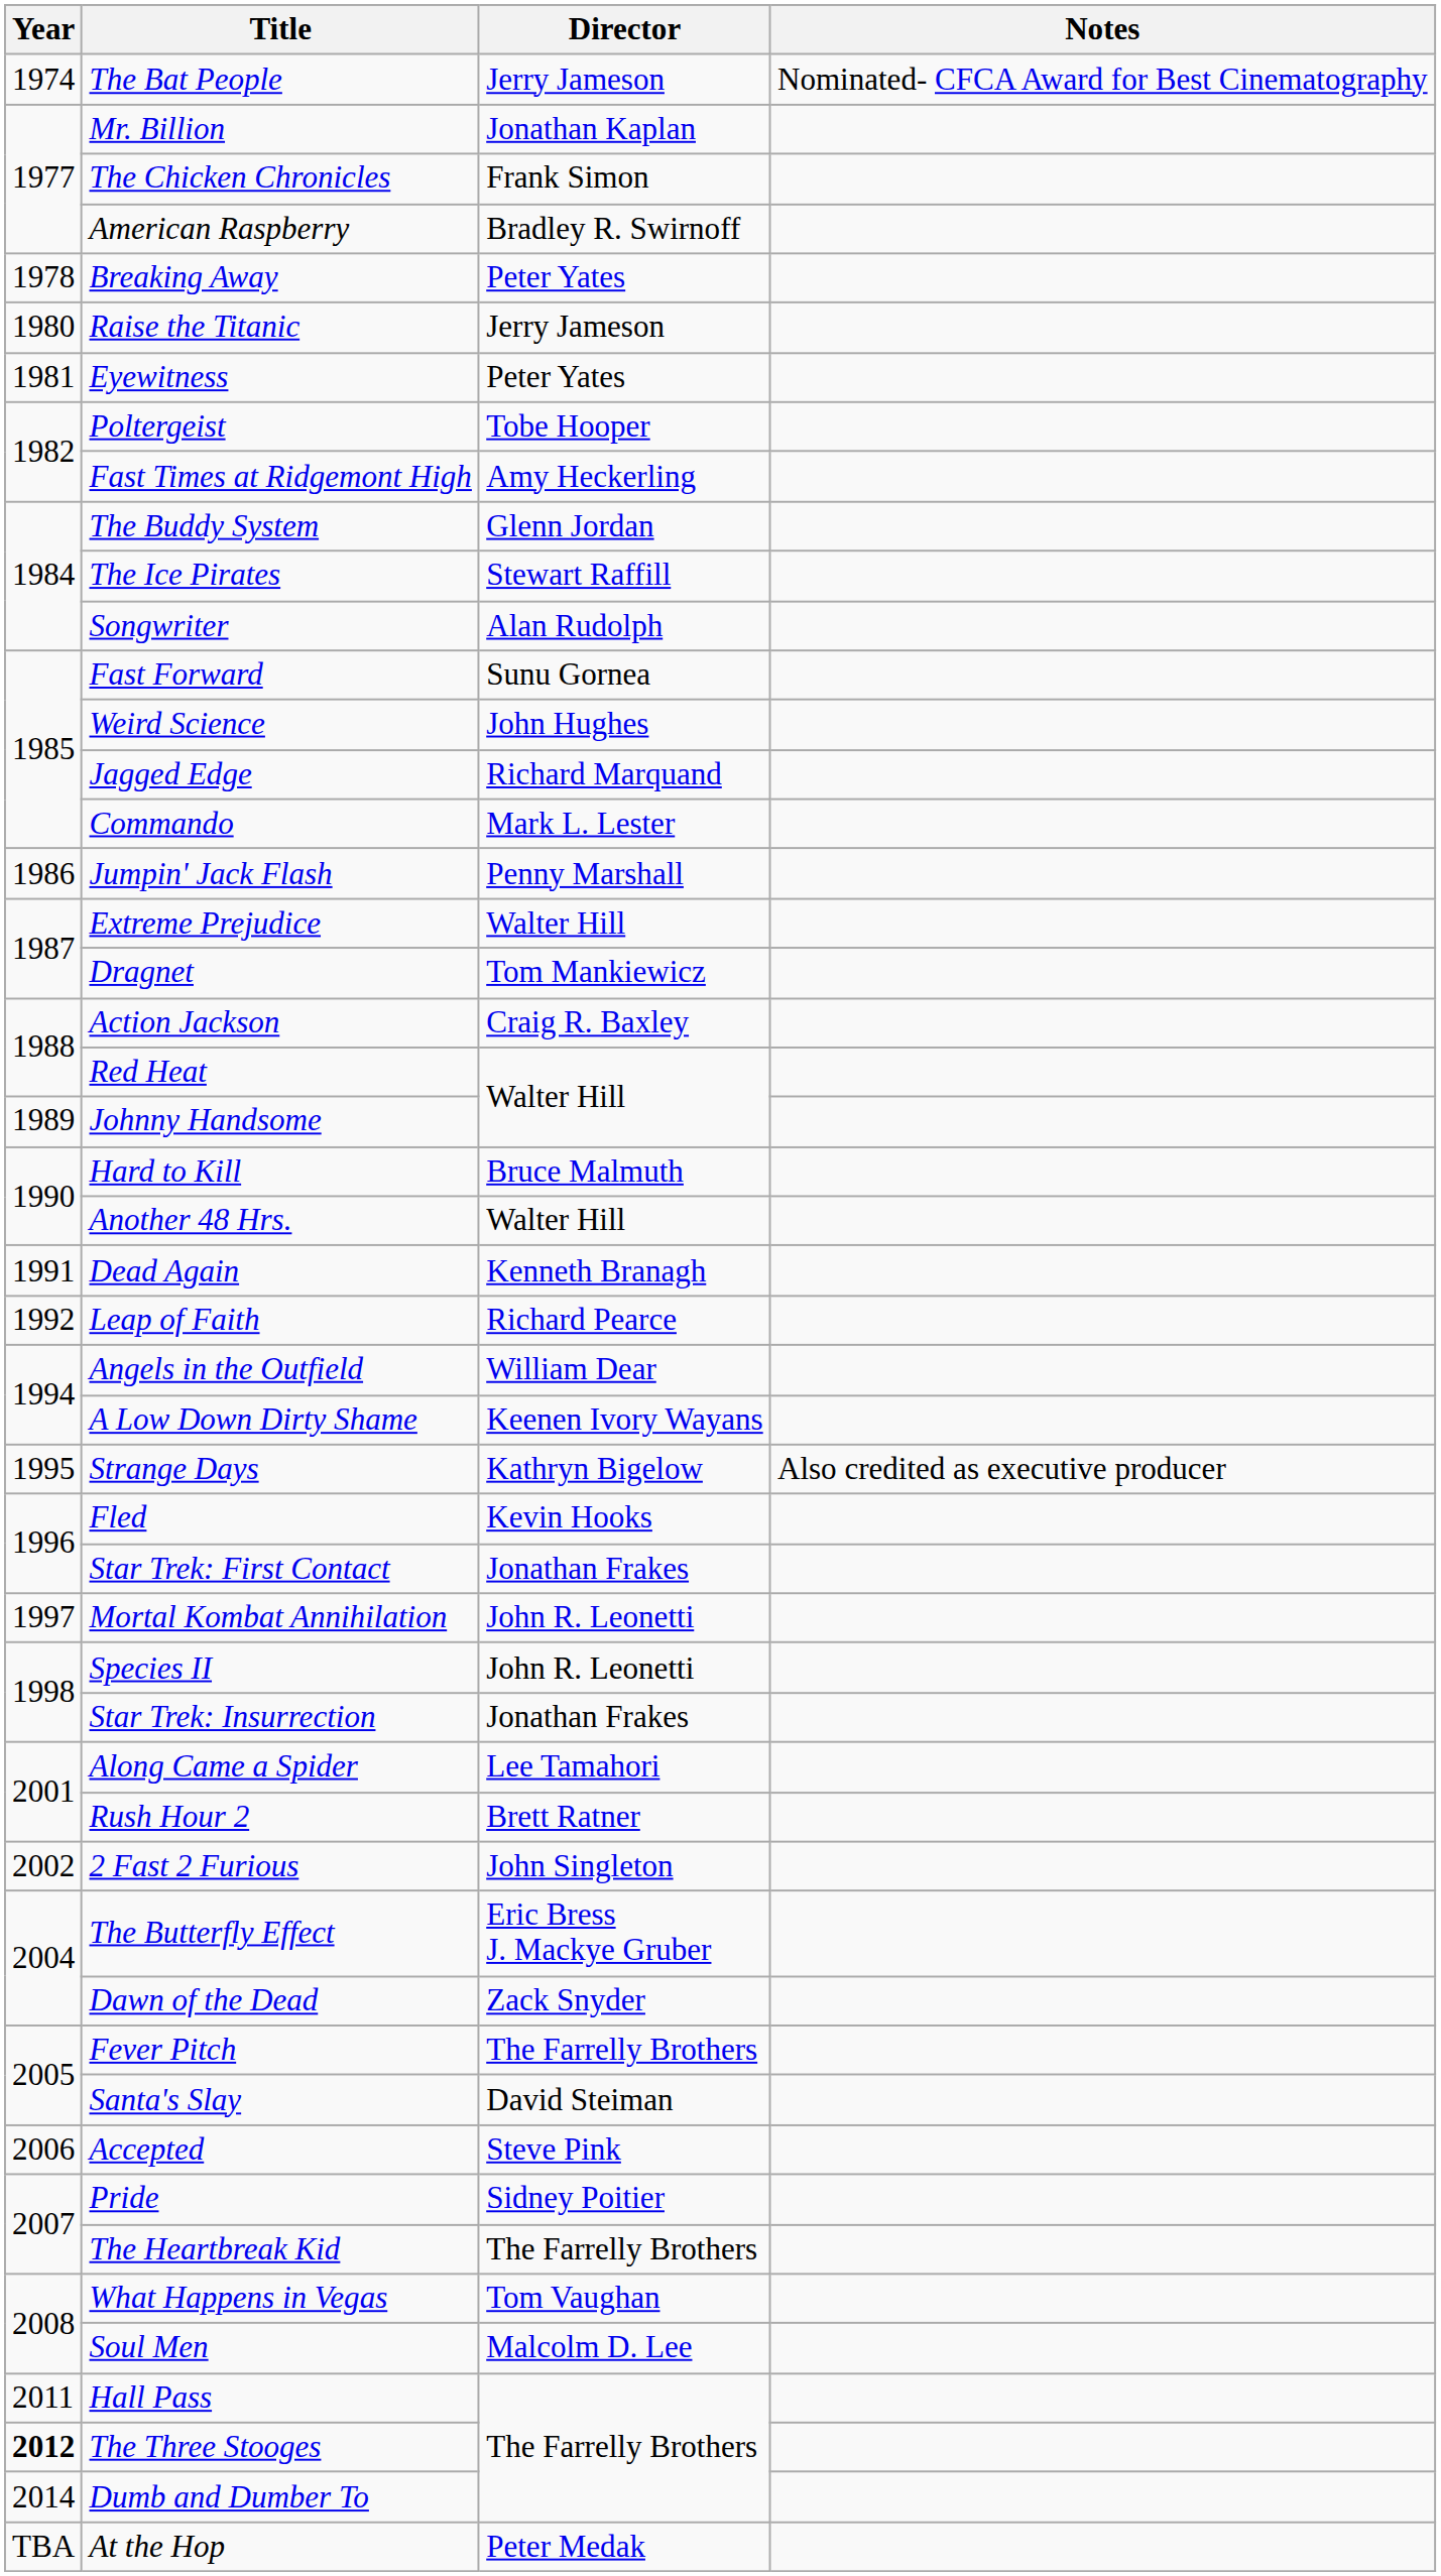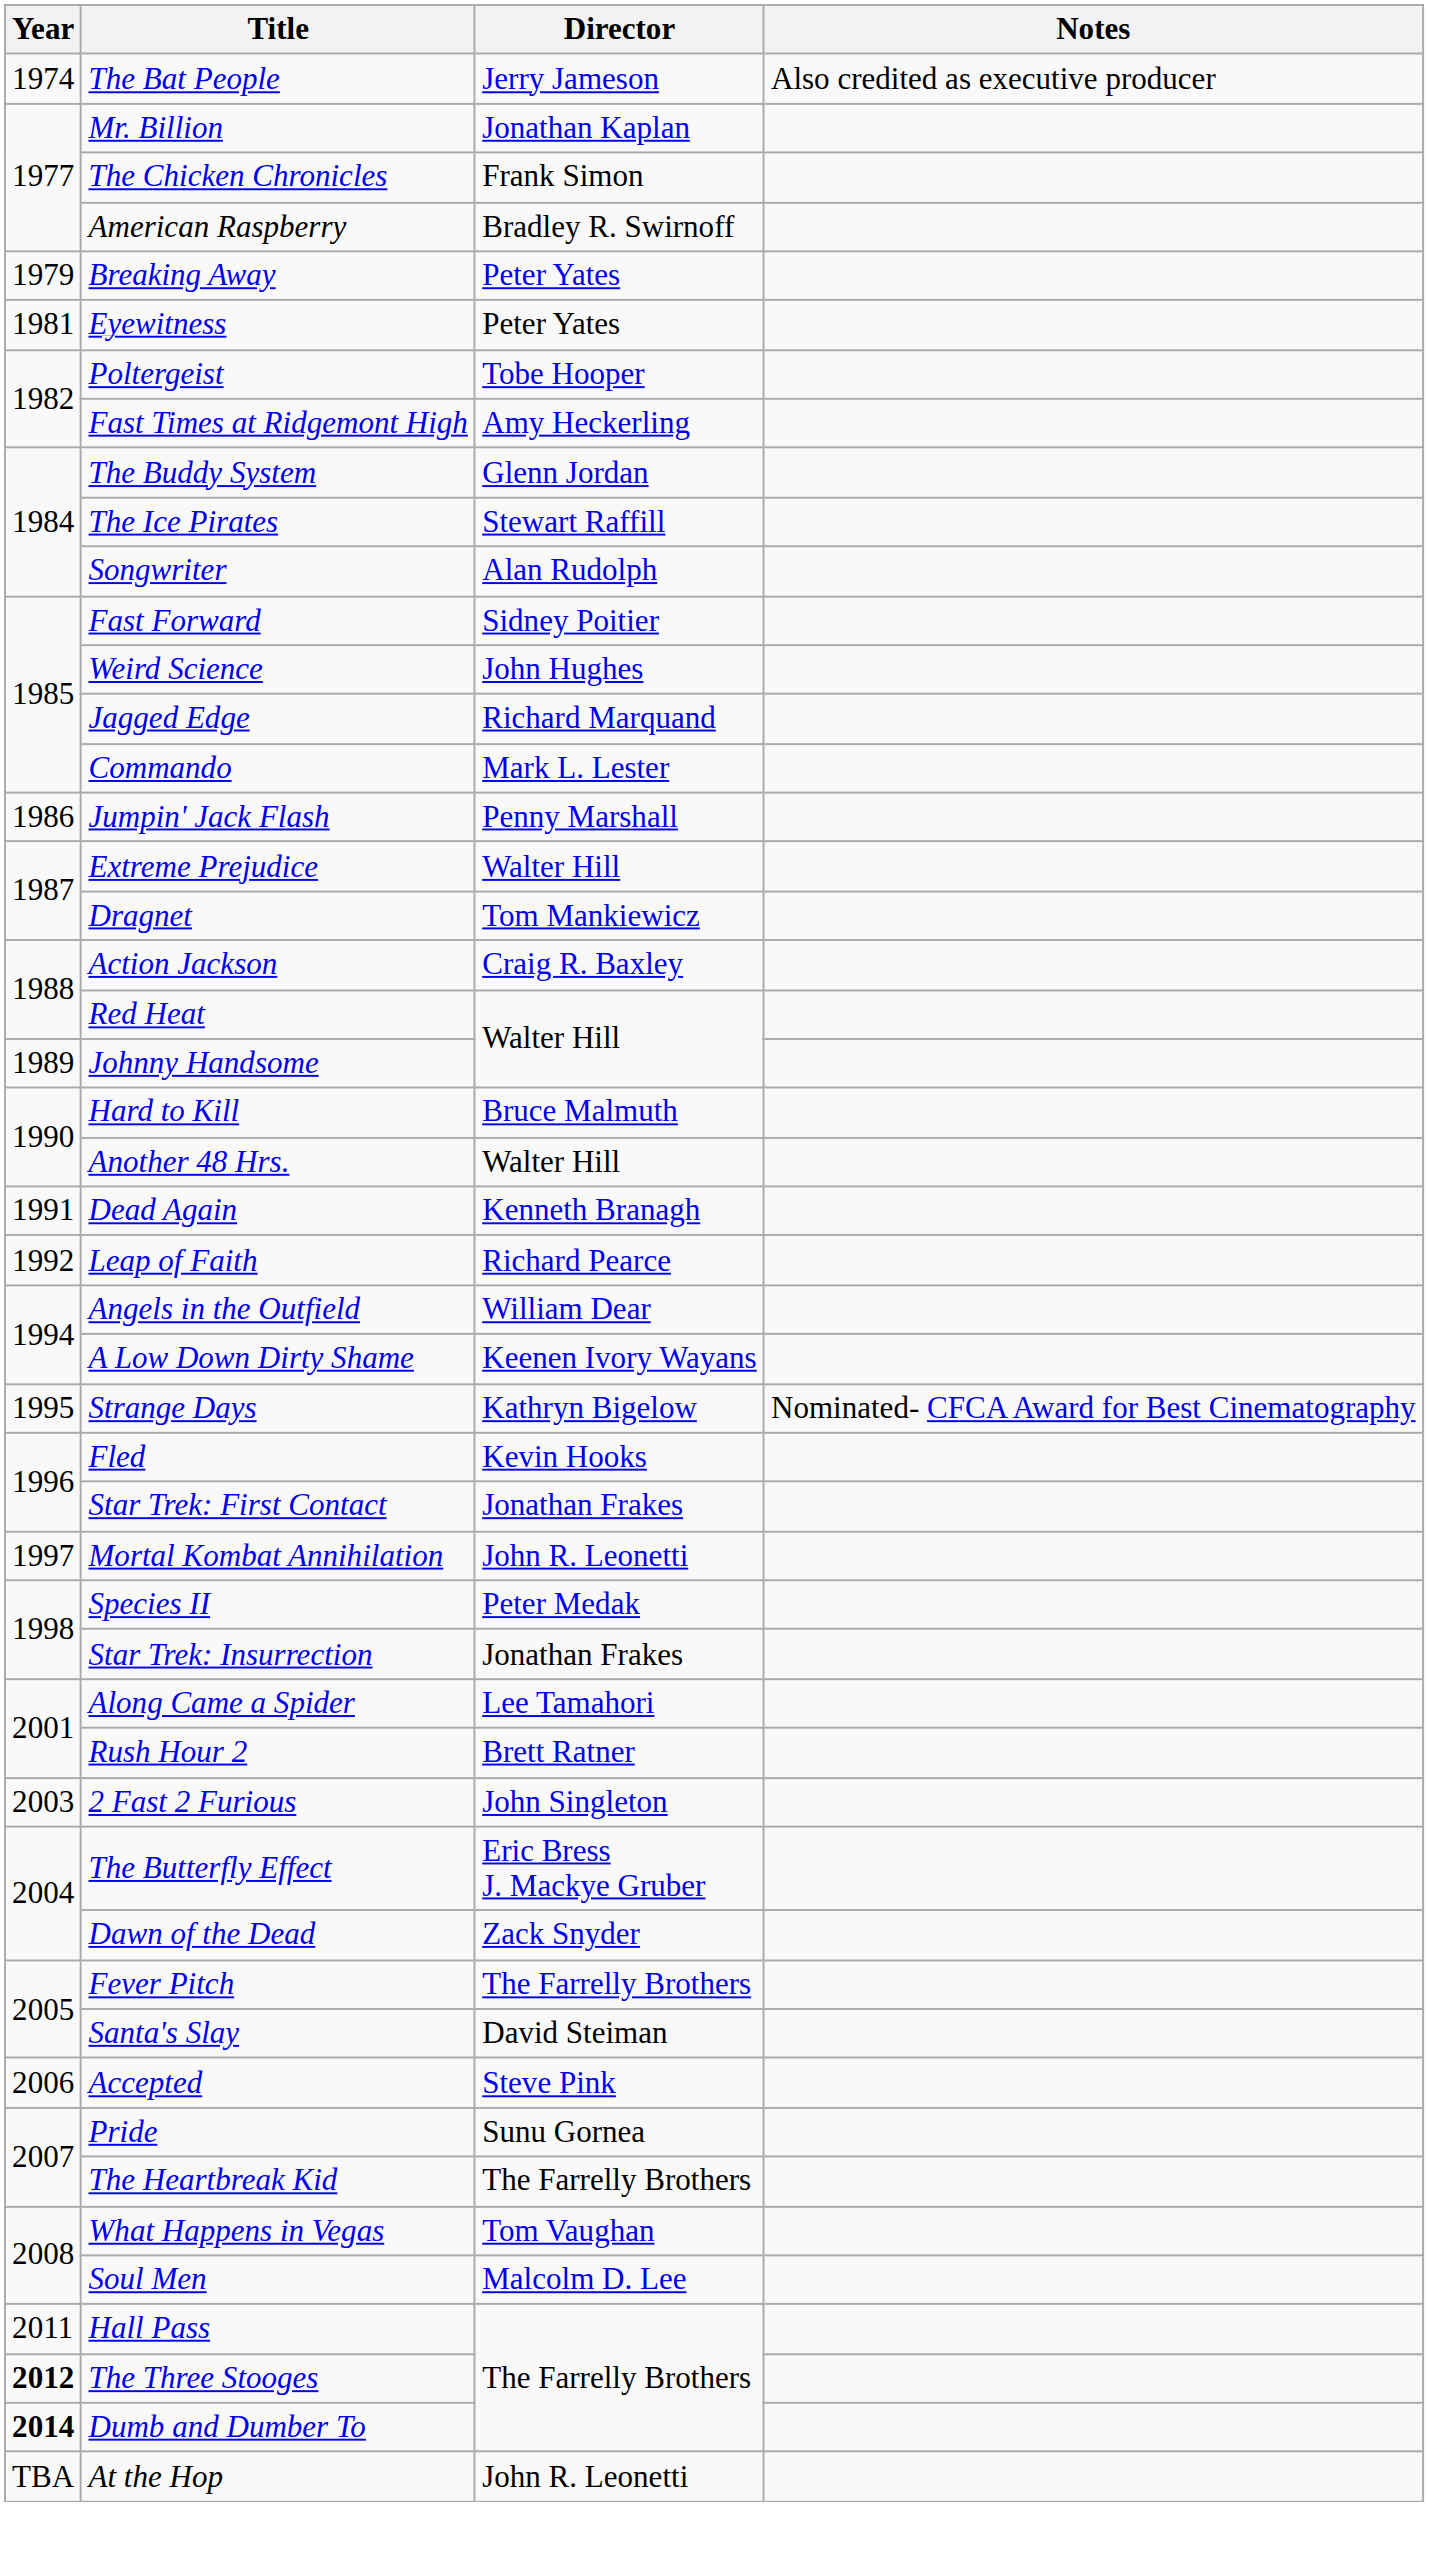The Bat People | Notes: Nominated- CFCA Award for Best Cinematography -> Also credited as executive producer
Breaking Away | Year: 1978 -> 1979
- row: 1980 | Raise the Titanic | Jerry Jameson
Fast Forward | Director: Sunu Gornea -> Sidney Poitier
Strange Days | Notes: Also credited as executive producer -> Nominated- CFCA Award for Best Cinematography
Species II | Director: John R. Leonetti -> Peter Medak
2 Fast 2 Furious | Year: 2002 -> 2003
Pride | Director: Sidney Poitier -> Sunu Gornea
Dumb and Dumber To | Year: normal -> bold
At the Hop | Director: Peter Medak -> John R. Leonetti
